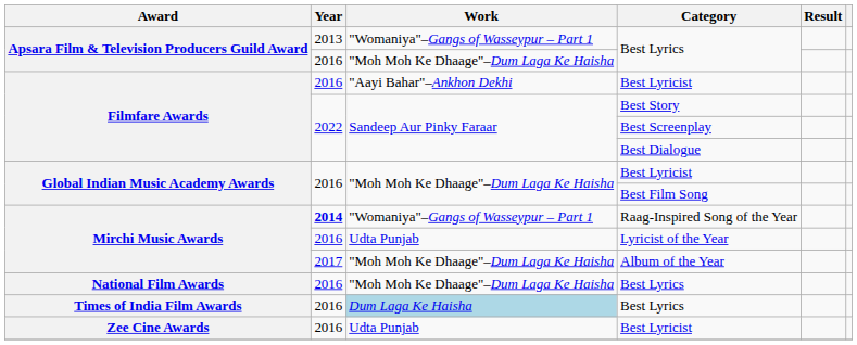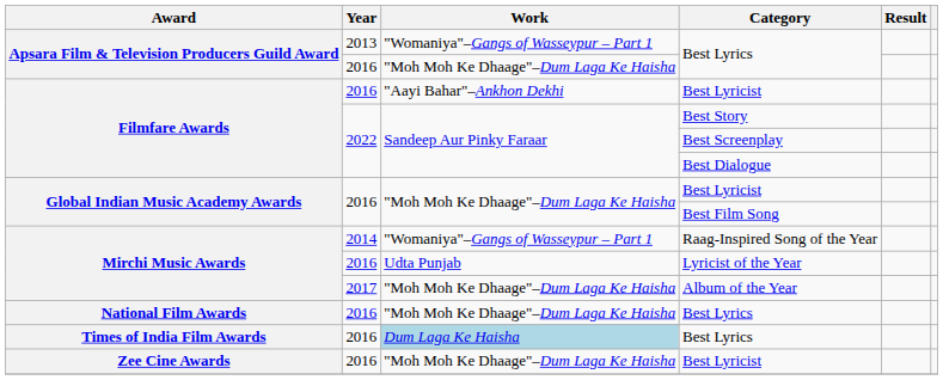Raag-Inspired Song of the Year | Year: bold -> normal
Zee Cine Awards / Best Lyricist | Work: Udta Punjab -> "Moh Moh Ke Dhaage"–Dum Laga Ke Haisha
